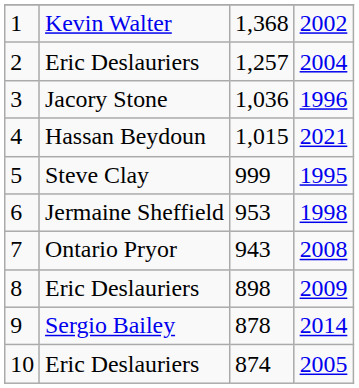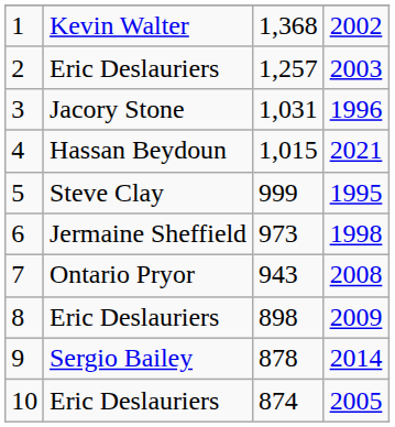2 | column 4: 2004 -> 2003
3 | column 3: 1,036 -> 1,031
6 | column 3: 953 -> 973
